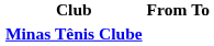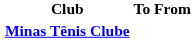columns swapped: From <-> To
